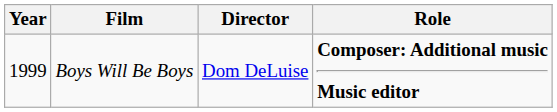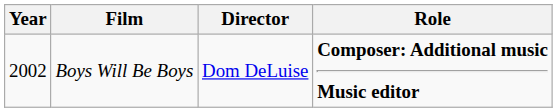Boys Will Be Boys | Year: 1999 -> 2002
